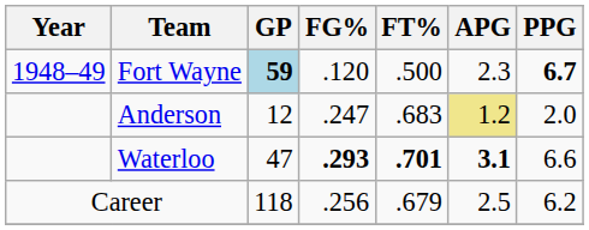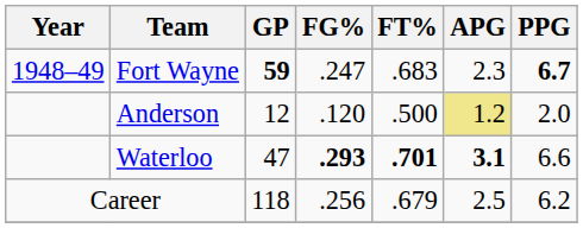Fort Wayne | GP: lightblue background -> no background
Fort Wayne | FG%: .120 -> .247
Fort Wayne | FT%: .500 -> .683
Anderson | FG%: .247 -> .120
Anderson | FT%: .683 -> .500
